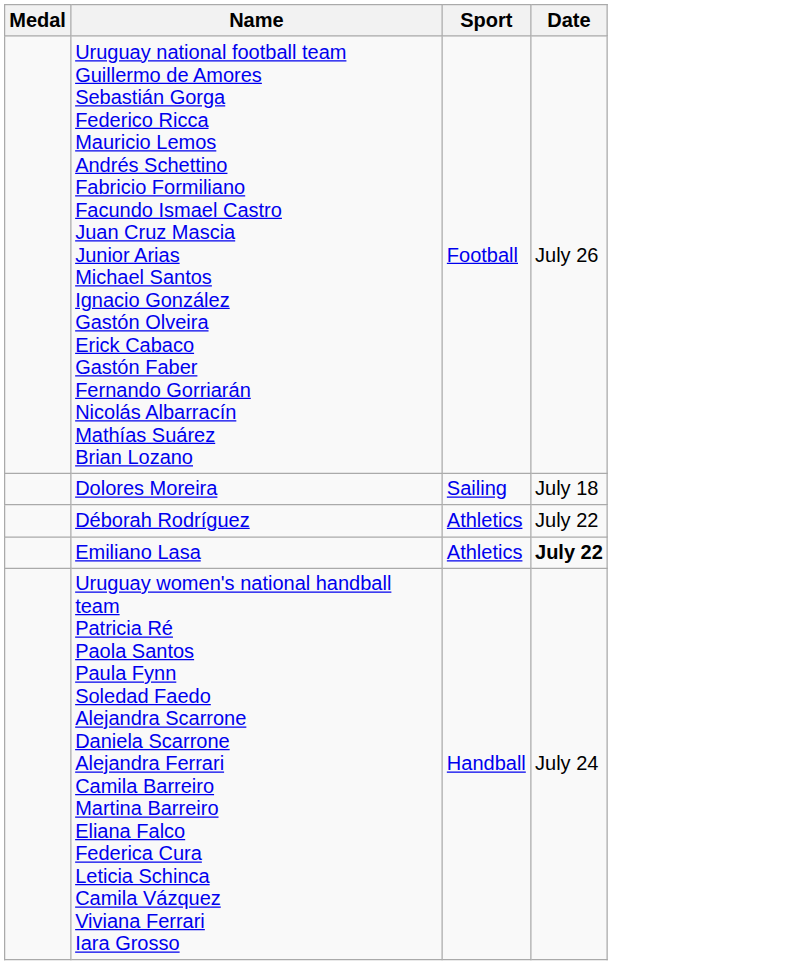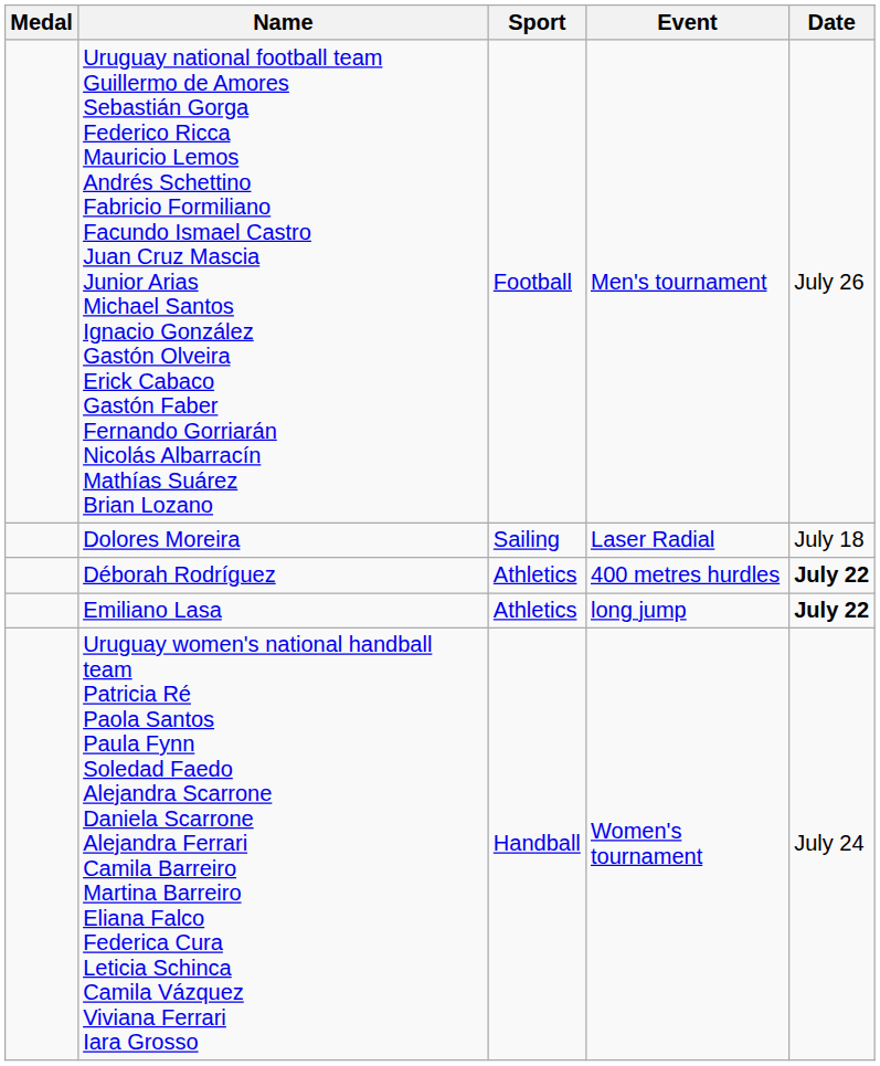+ column: Event | Men's tournament | Laser Radial | 400 metres hurdles | long jump | Women's tournament
Déborah Rodríguez | Date: normal -> bold
